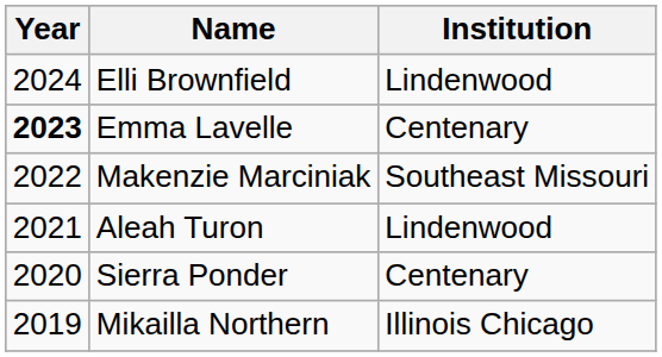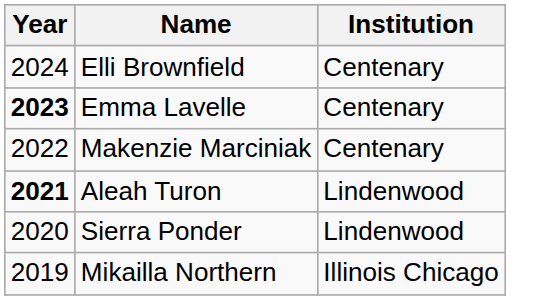Elli Brownfield | Institution: Lindenwood -> Centenary
Makenzie Marciniak | Institution: Southeast Missouri -> Centenary
Aleah Turon | Year: normal -> bold
Sierra Ponder | Institution: Centenary -> Lindenwood
